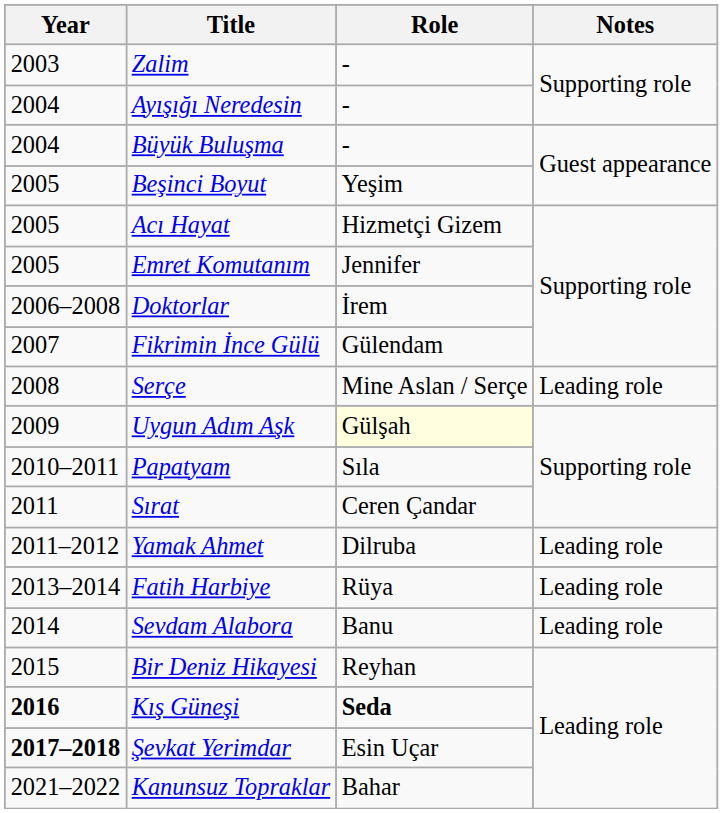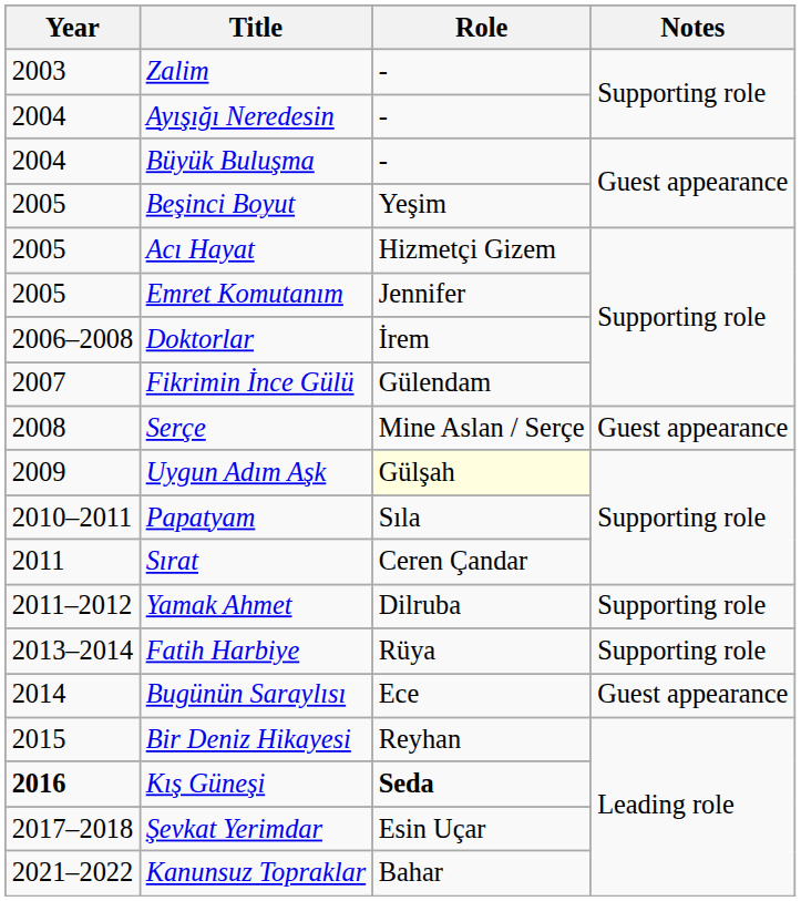Serçe | Notes: Leading role -> Guest appearance
Yamak Ahmet | Notes: Leading role -> Supporting role
Fatih Harbiye | Notes: Leading role -> Supporting role
- row: 2014 | Sevdam Alabora | Banu | Leading role
+ row: 2014 | Bugünün Saraylısı | Ece | Guest appearance
Şevkat Yerimdar | Year: bold -> normal
